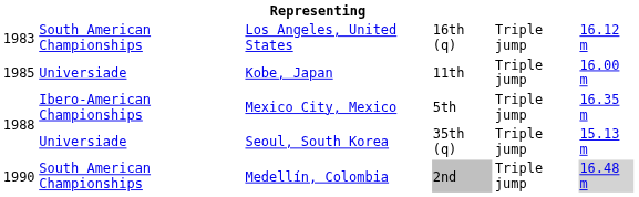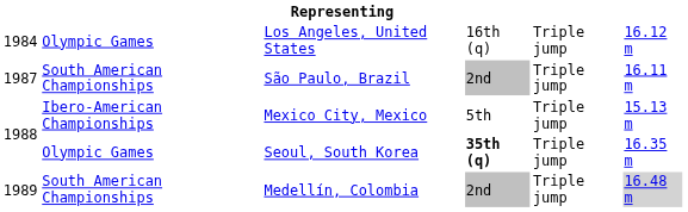Los Angeles, United States | column 1: 1983 -> 1984
Los Angeles, United States | column 2: South American Championships -> Olympic Games
- row: 1985 | Universiade | Kobe, Japan | 11th | Triple jump | 16.00 m
+ row: 1987 | South American Championships | São Paulo, Brazil | 2nd | Triple jump | 16.11 m
Mexico City, Mexico | column 6: 16.35 m -> 15.13 m
Seoul, South Korea | column 2: Universiade -> Olympic Games
Seoul, South Korea | column 4: normal -> bold
Seoul, South Korea | column 6: 15.13 m -> 16.35 m
Medellín, Colombia | column 1: 1990 -> 1989
